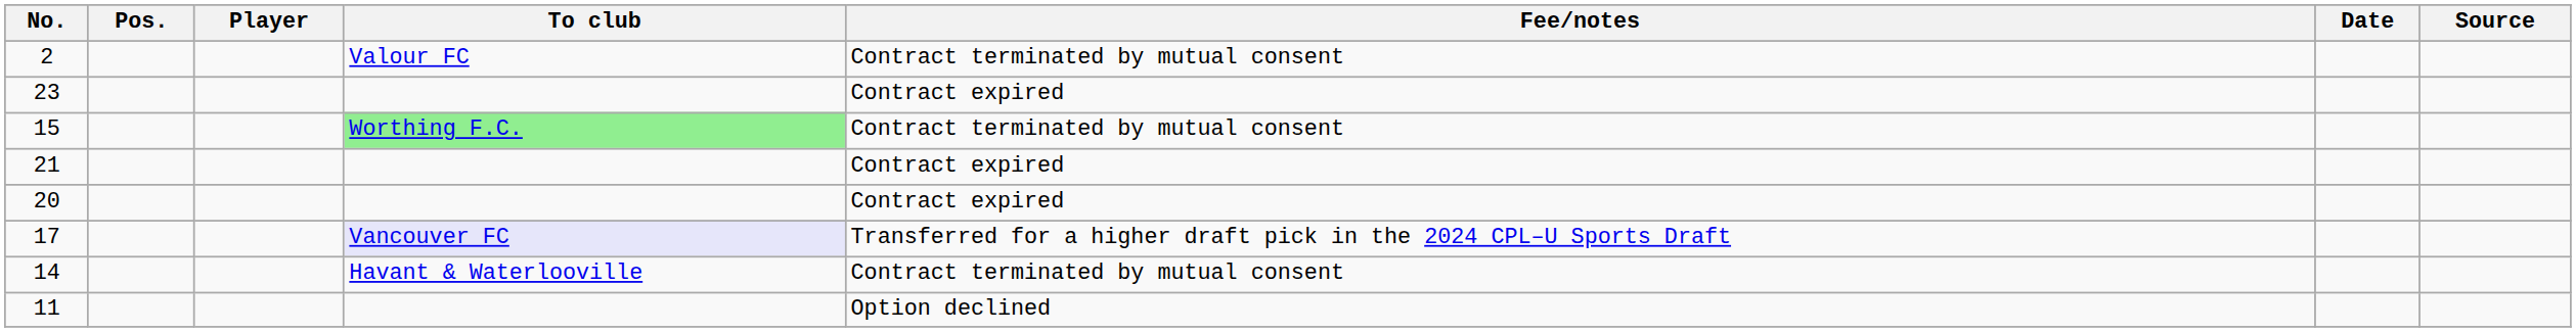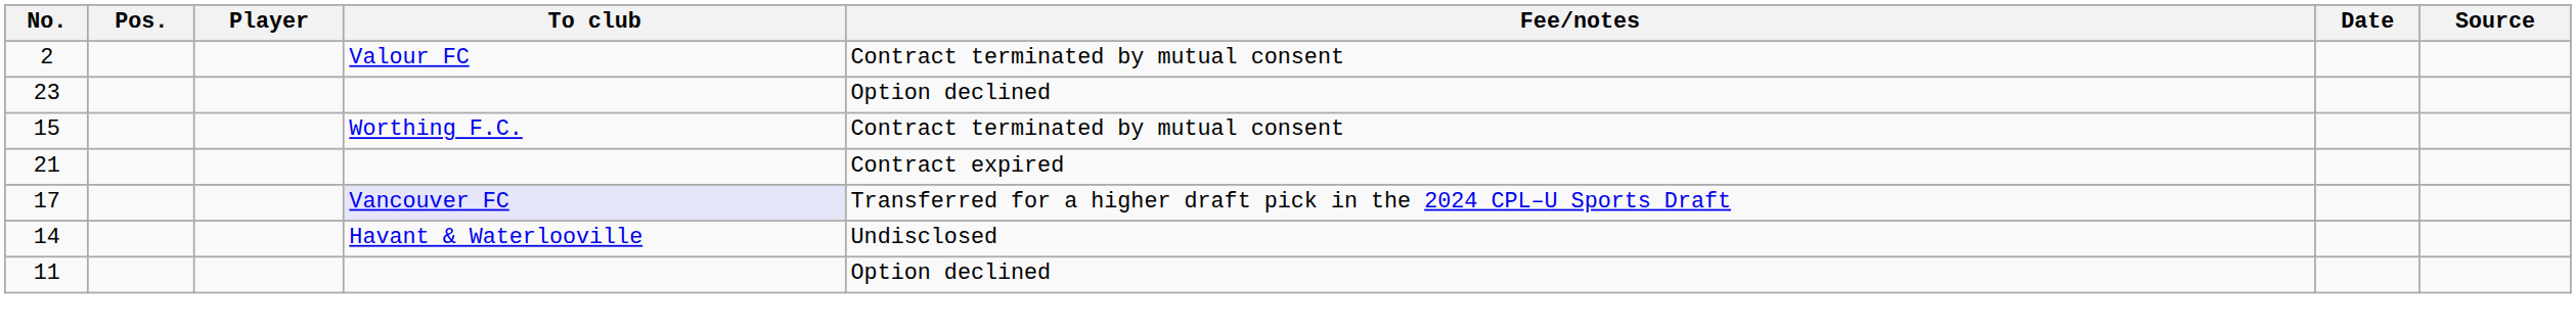23 | Fee/notes: Contract expired -> Option declined
15 | To club: lightgreen background -> no background
- row: 20 | Contract expired
14 | Fee/notes: Contract terminated by mutual consent -> Undisclosed
